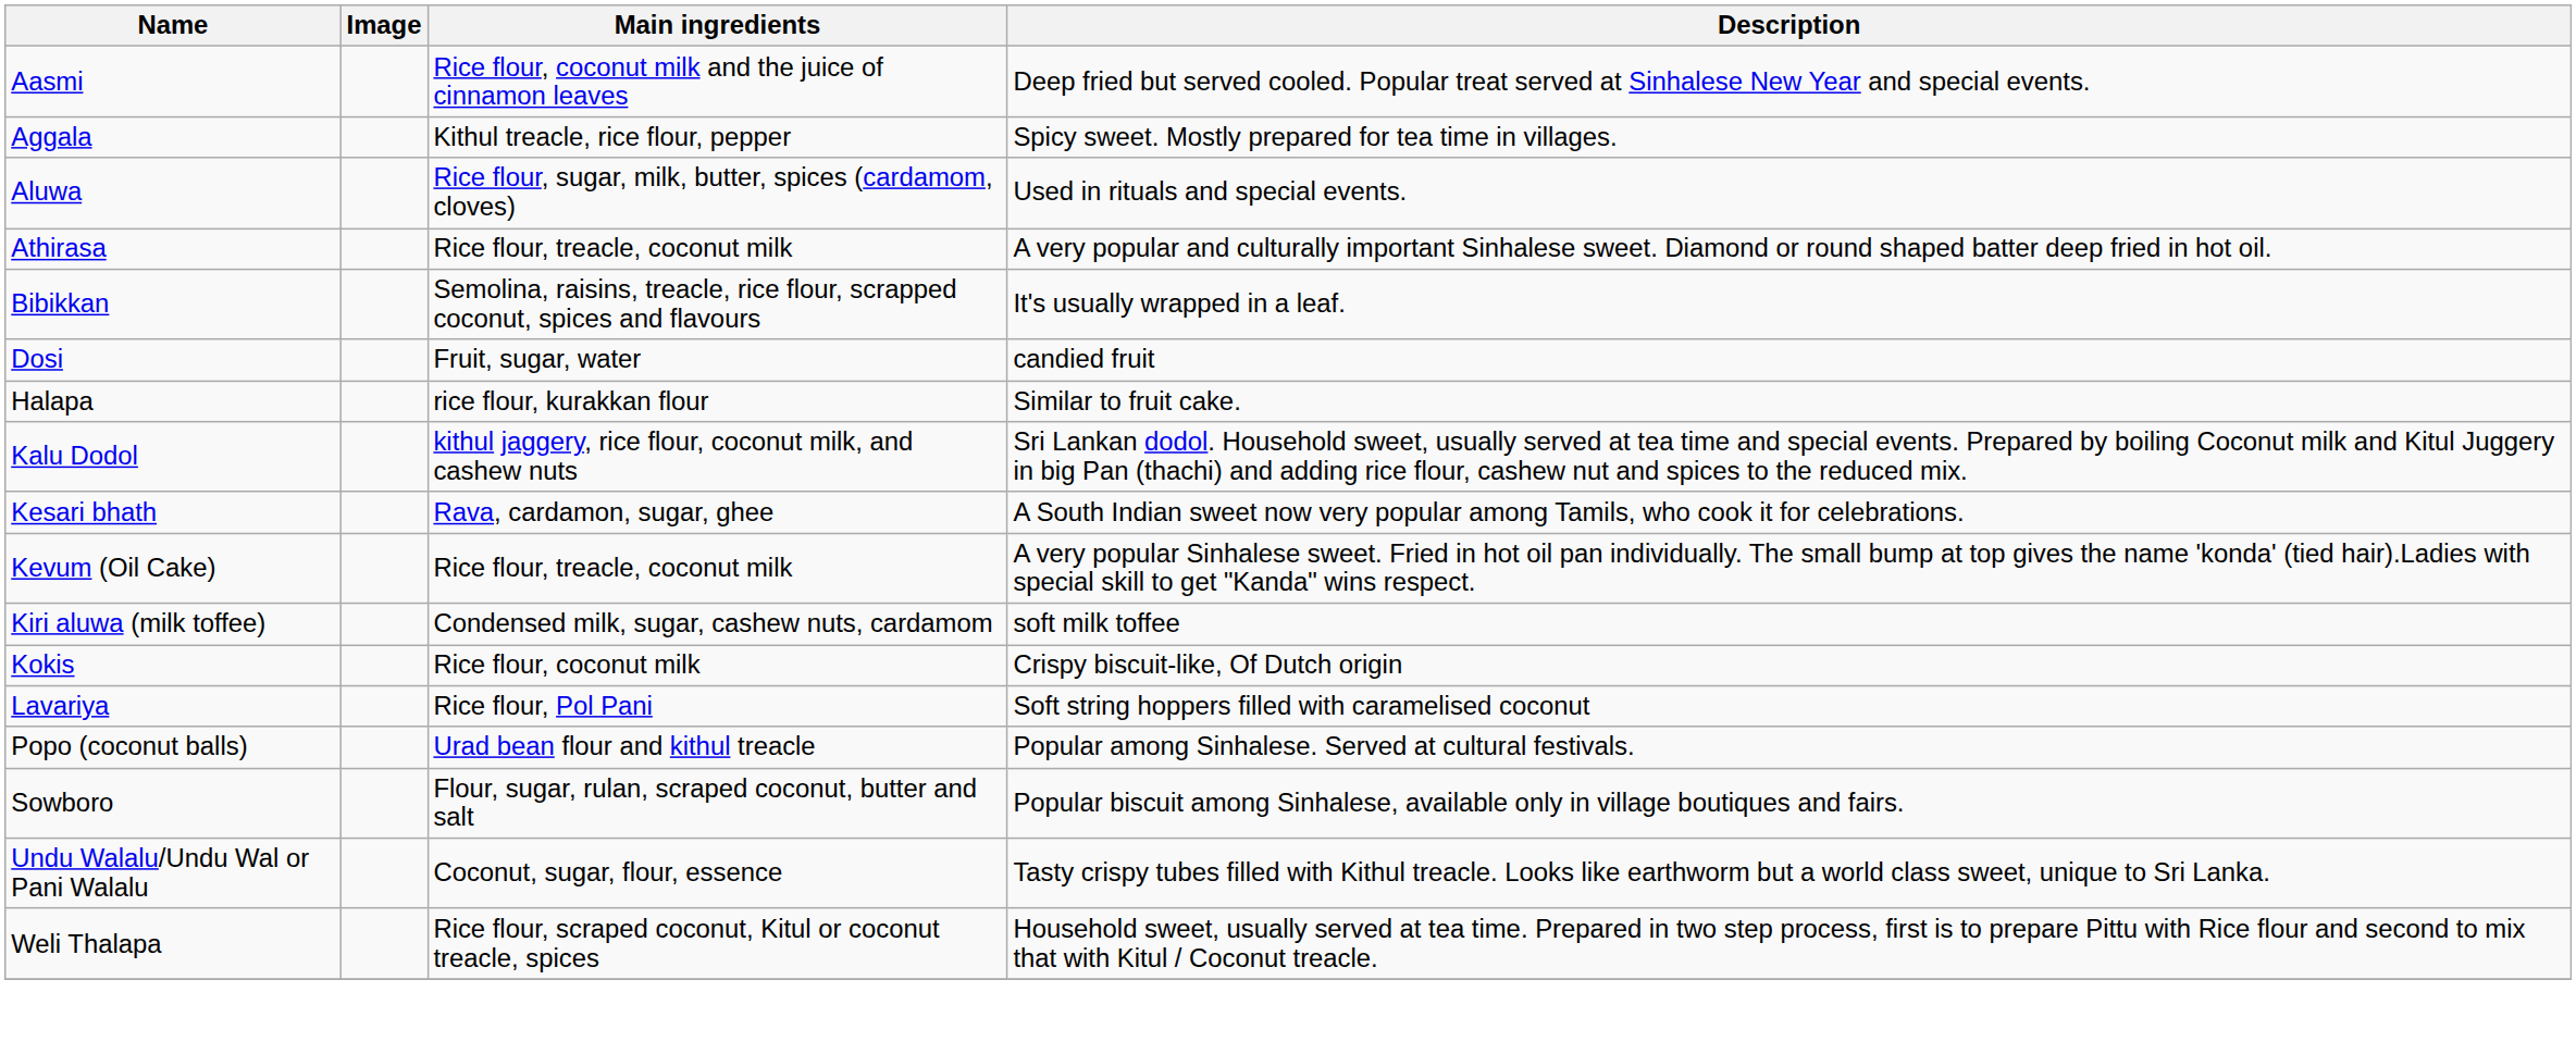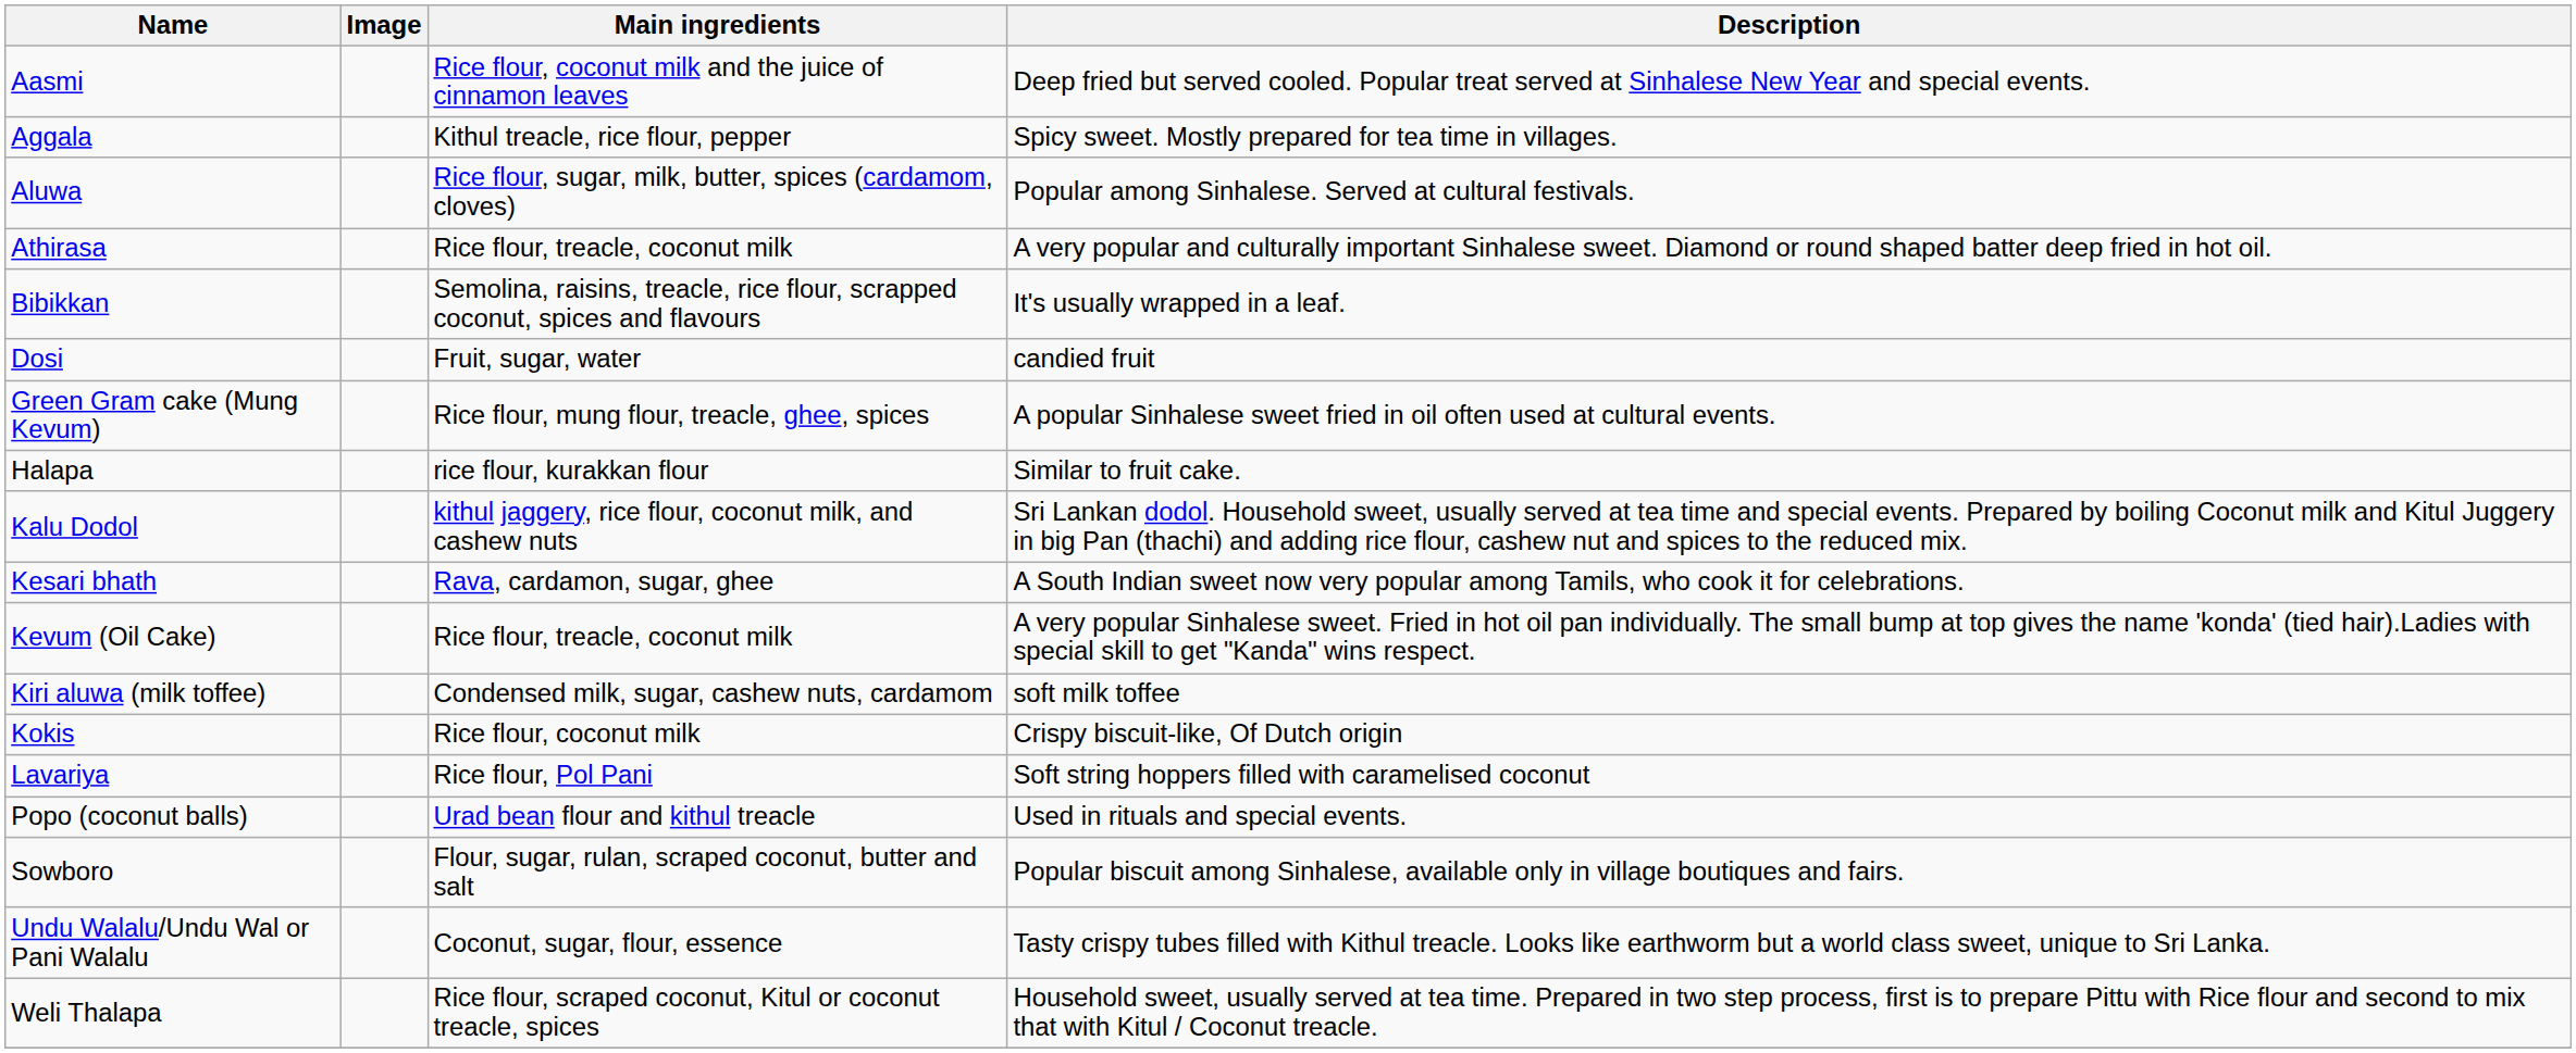Aluwa | Description: Used in rituals and special events. -> Popular among Sinhalese. Served at cultural festivals.
+ row: Green Gram cake (Mung Kevum) | Rice flour, mung flour, treacle, ghee, spices | A popular Sinhalese sweet fried in oil often used at cultural events.
Popo (coconut balls) | Description: Popular among Sinhalese. Served at cultural festivals. -> Used in rituals and special events.
